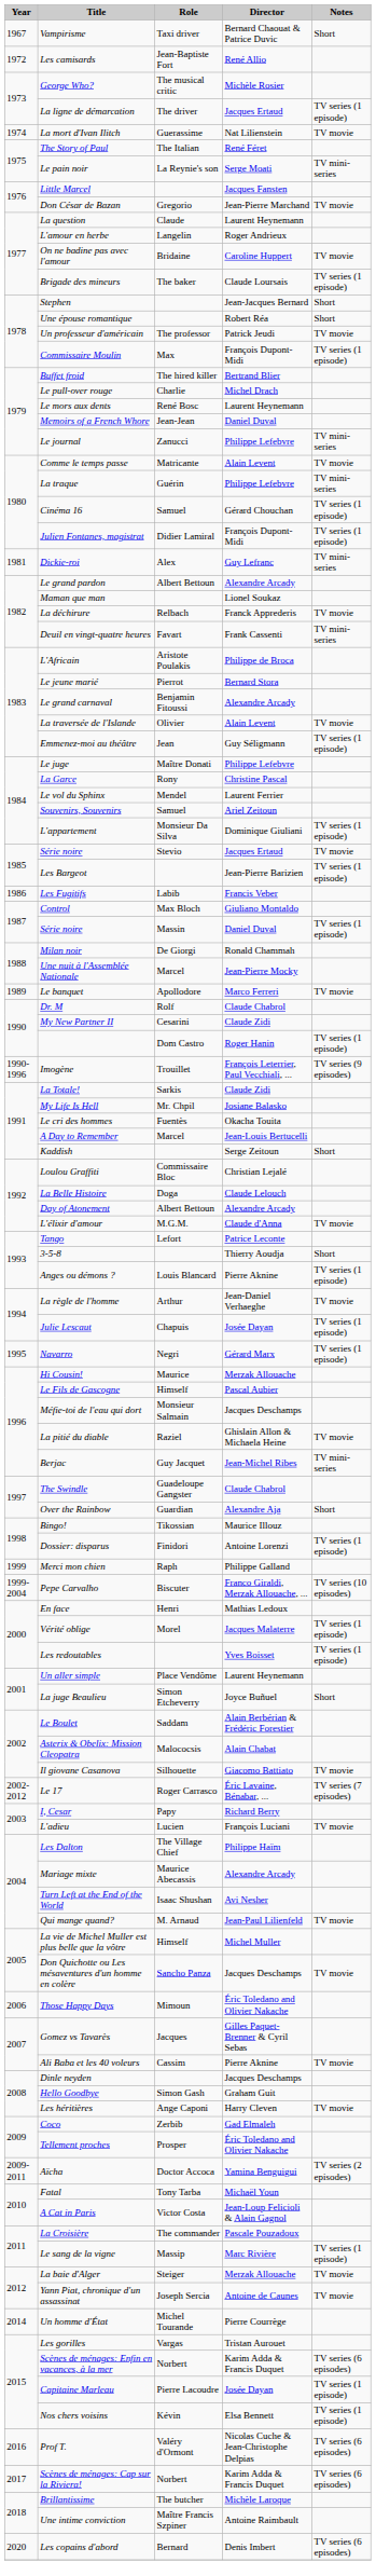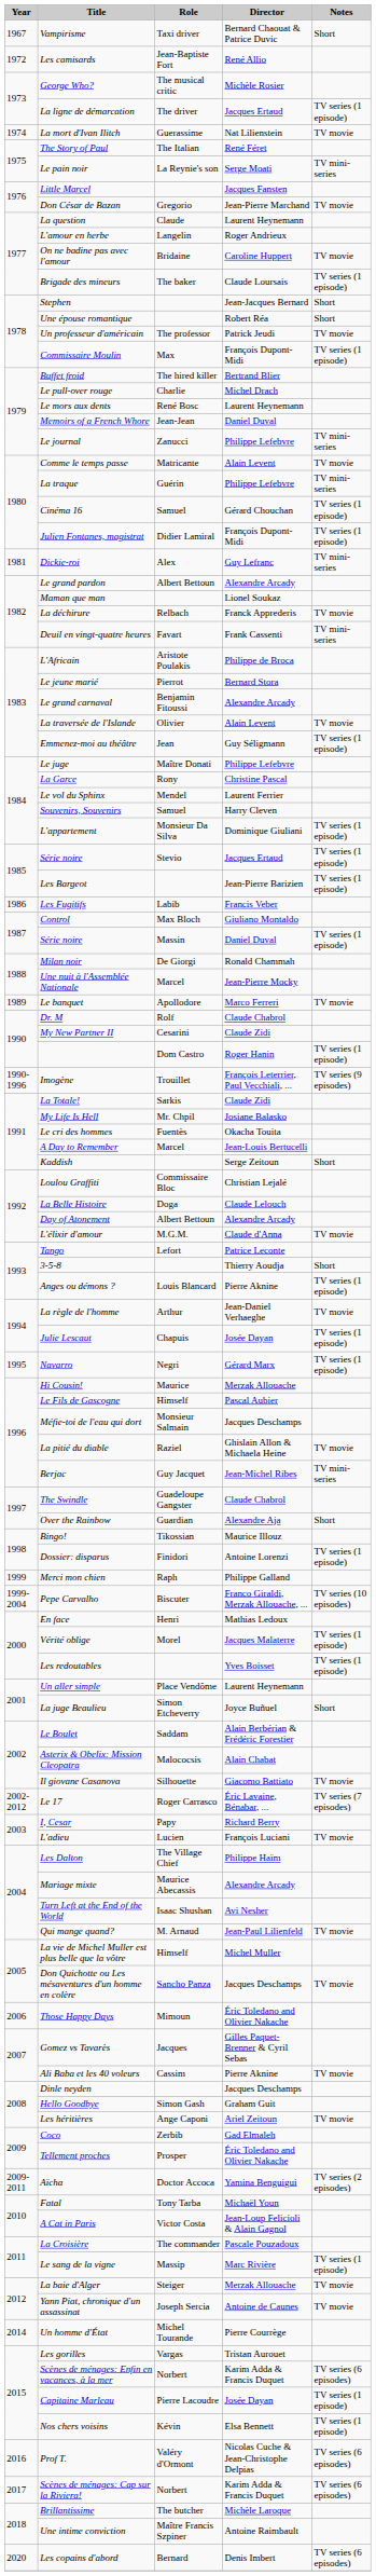Souvenirs, Souvenirs | Director: Ariel Zeitoun -> Harry Cleven
Série noire / Stevio | Notes: TV movie -> TV series (1 episode)
Les héritières | Director: Harry Cleven -> Ariel Zeitoun
